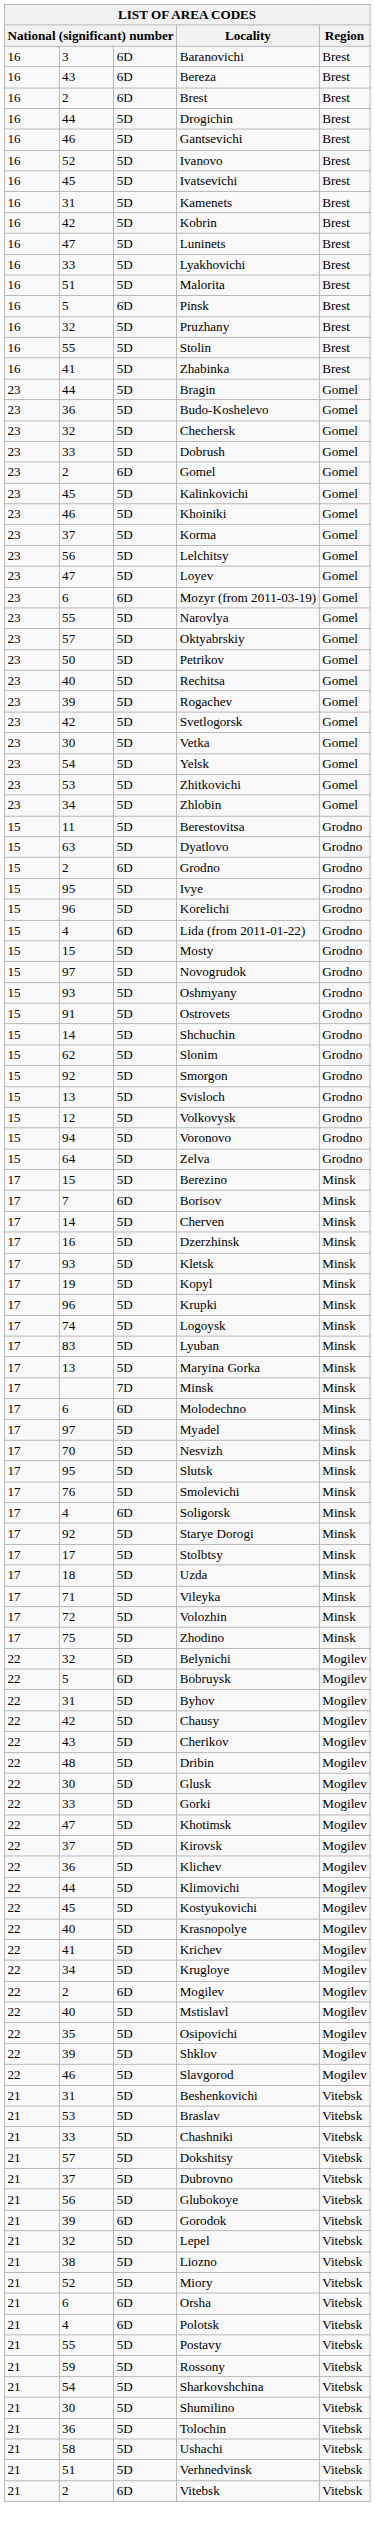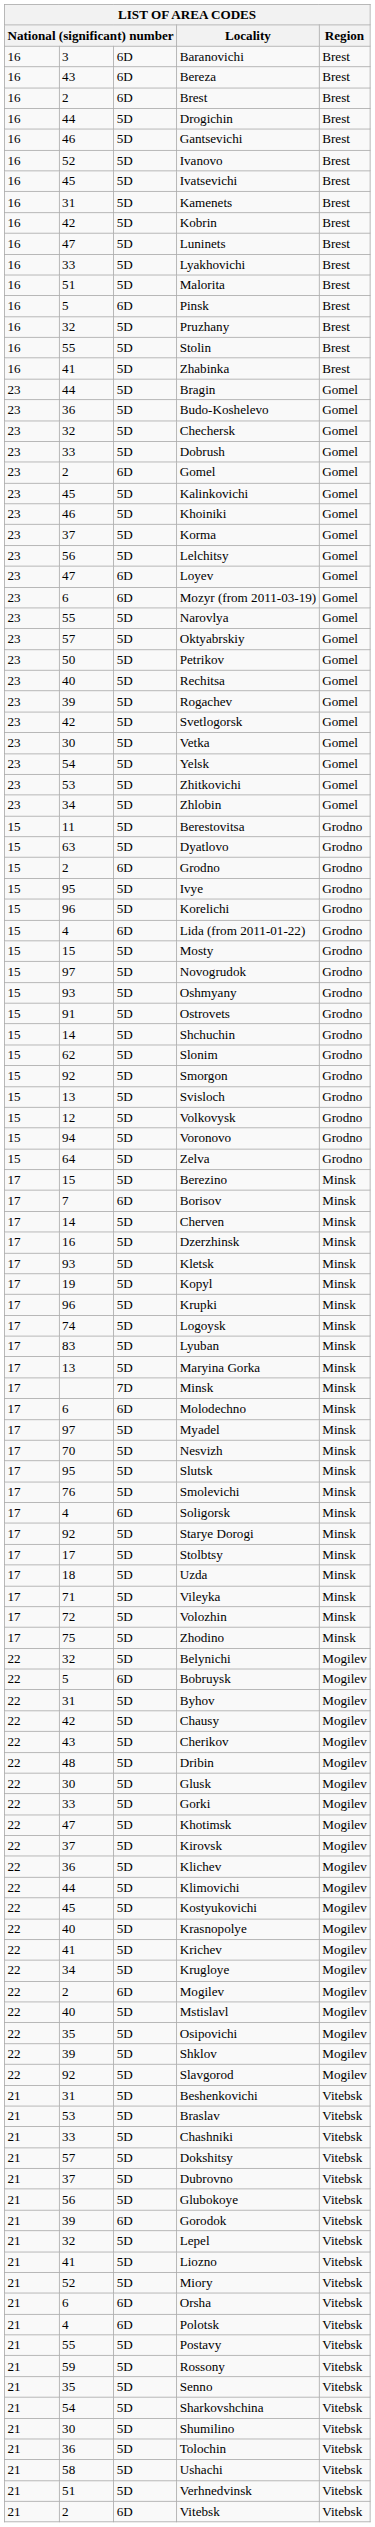Loyev | column 3: 5D -> 6D
Slavgorod | column 2: 46 -> 92
Liozno | column 2: 38 -> 41
+ row: 21 | 35 | 5D | Senno | Vitebsk
